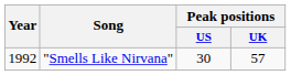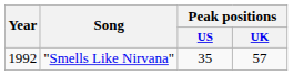"Smells Like Nirvana" | Peak positions / US: 30 -> 35
